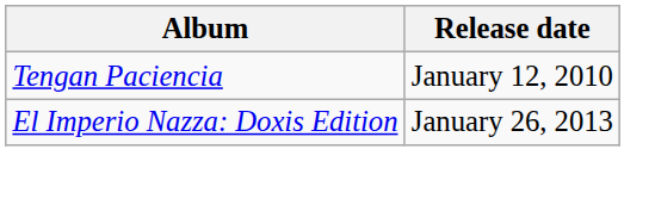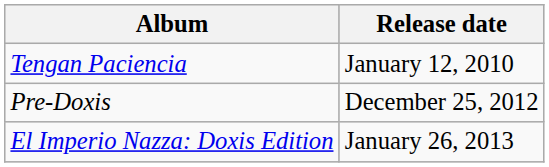+ row: Pre-Doxis | December 25, 2012
